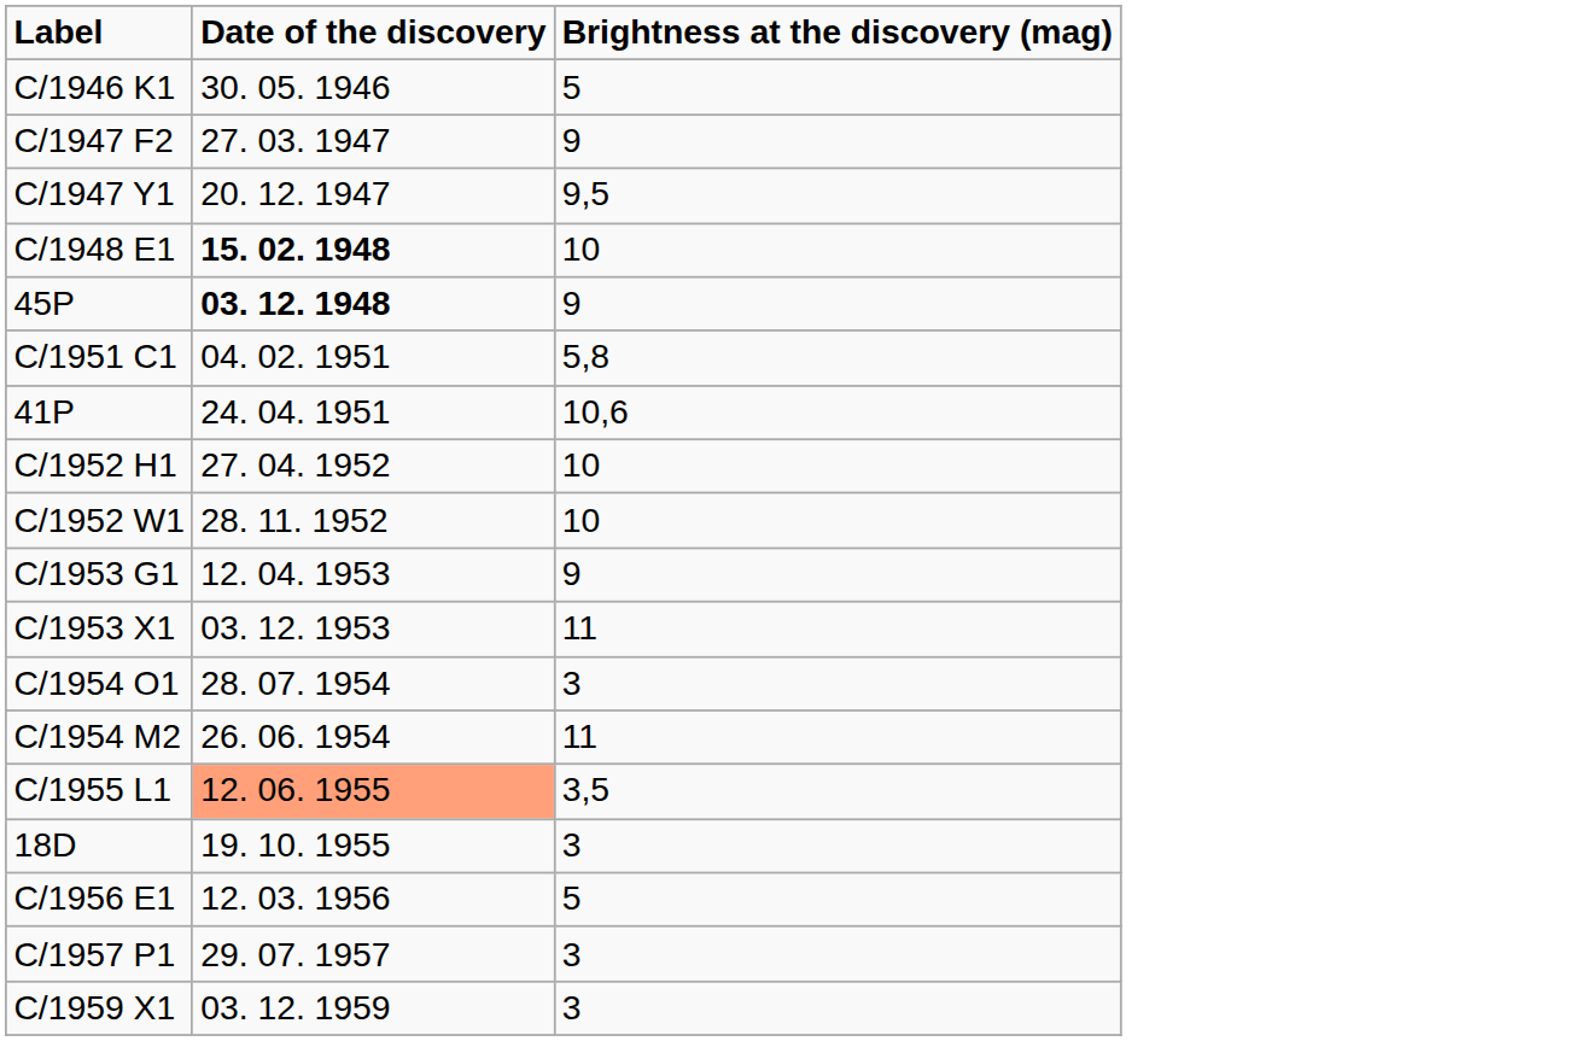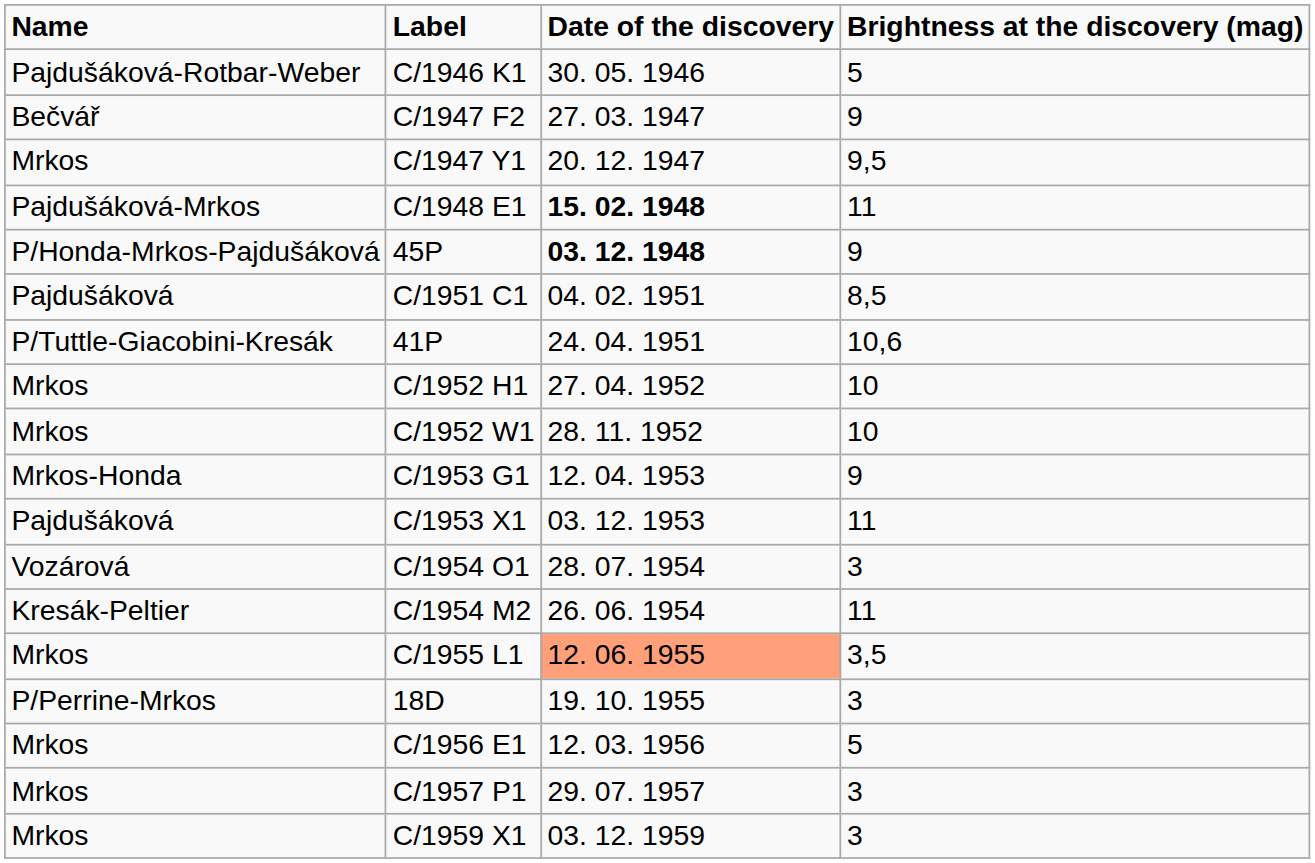+ column: Name | Pajdušáková-Rotbar-Weber | Bečvář | Mrkos | Pajdušáková-Mrkos | P/Honda-Mrkos-Pajdušáková | Pajdušáková | P/Tuttle-Giacobini-Kresák | Mrkos | Mrkos | Mrkos-Honda | Pajdušáková | Vozárová | Kresák-Peltier | Mrkos | P/Perrine-Mrkos | Mrkos | Mrkos | Mrkos
C/1948 E1 | Brightness at the discovery (mag): 10 -> 11
C/1951 C1 | Brightness at the discovery (mag): 5,8 -> 8,5
